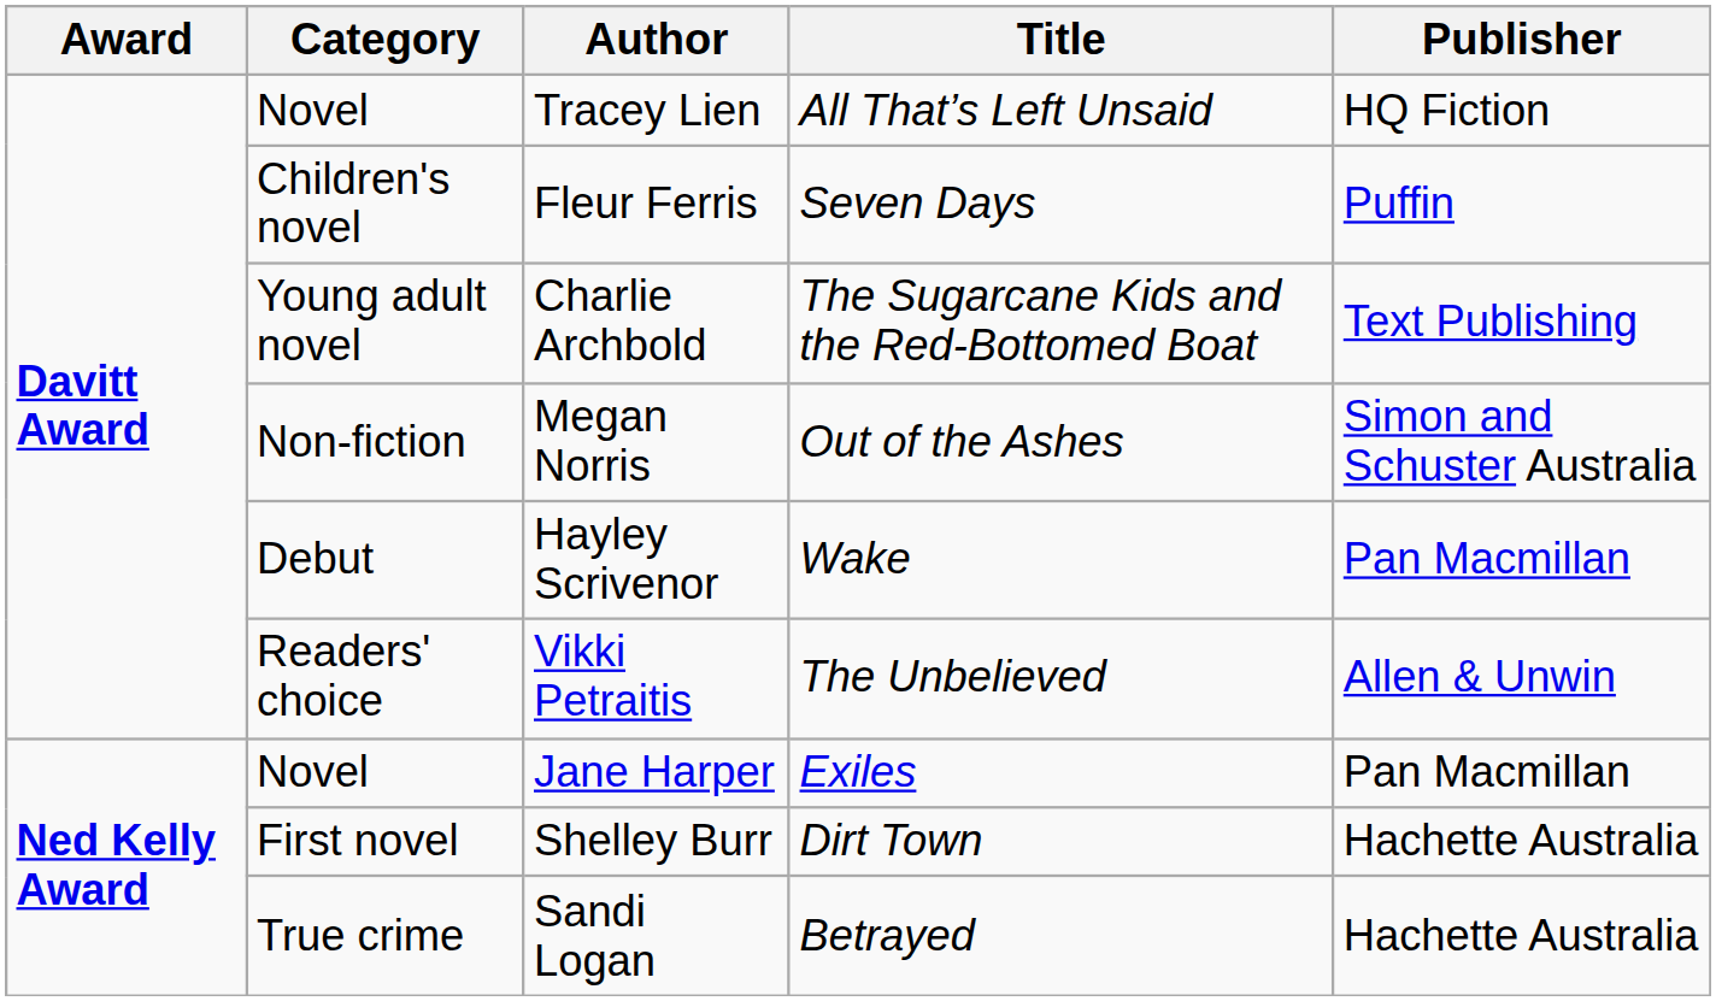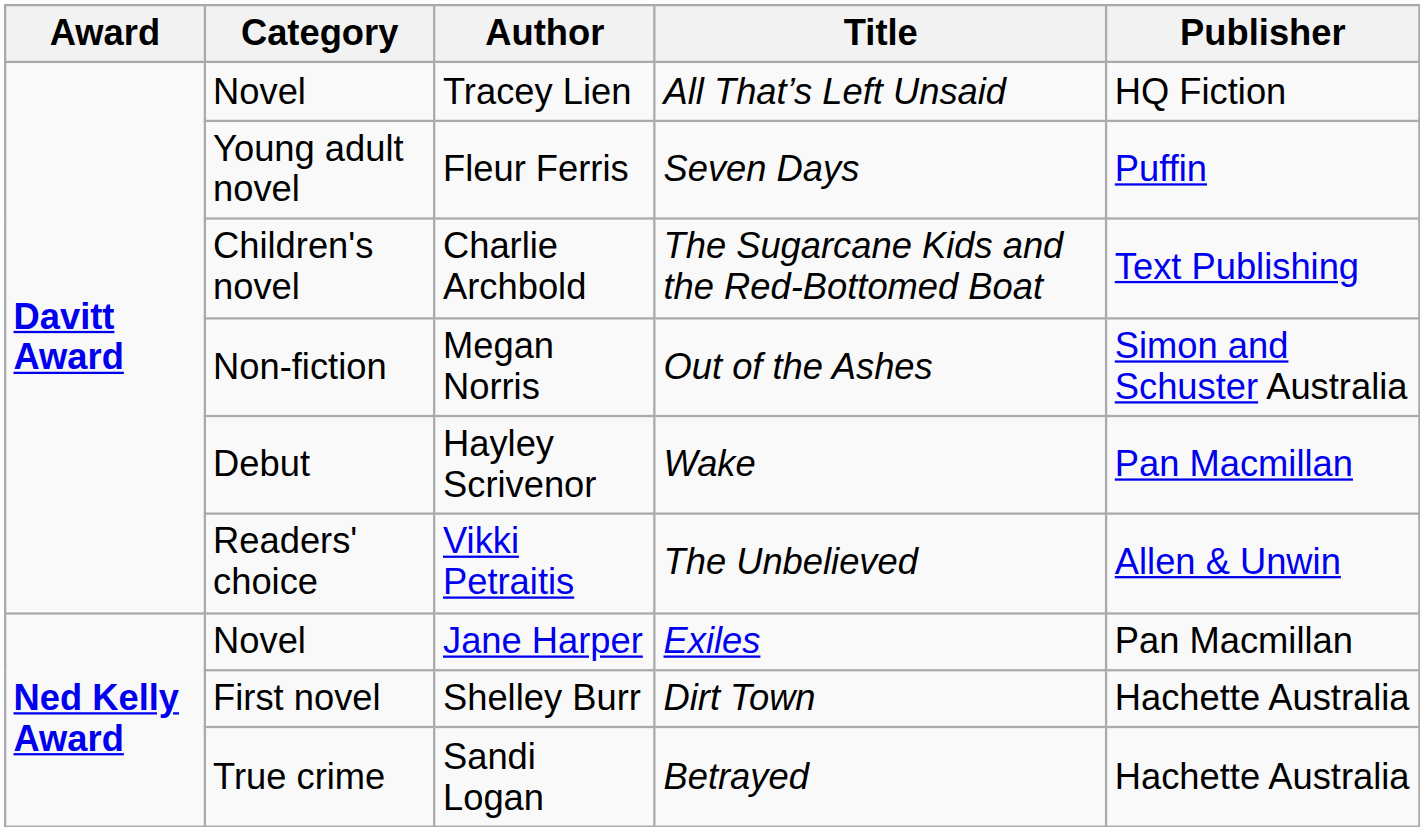Fleur Ferris | Category: Children's novel -> Young adult novel
Charlie Archbold | Category: Young adult novel -> Children's novel
